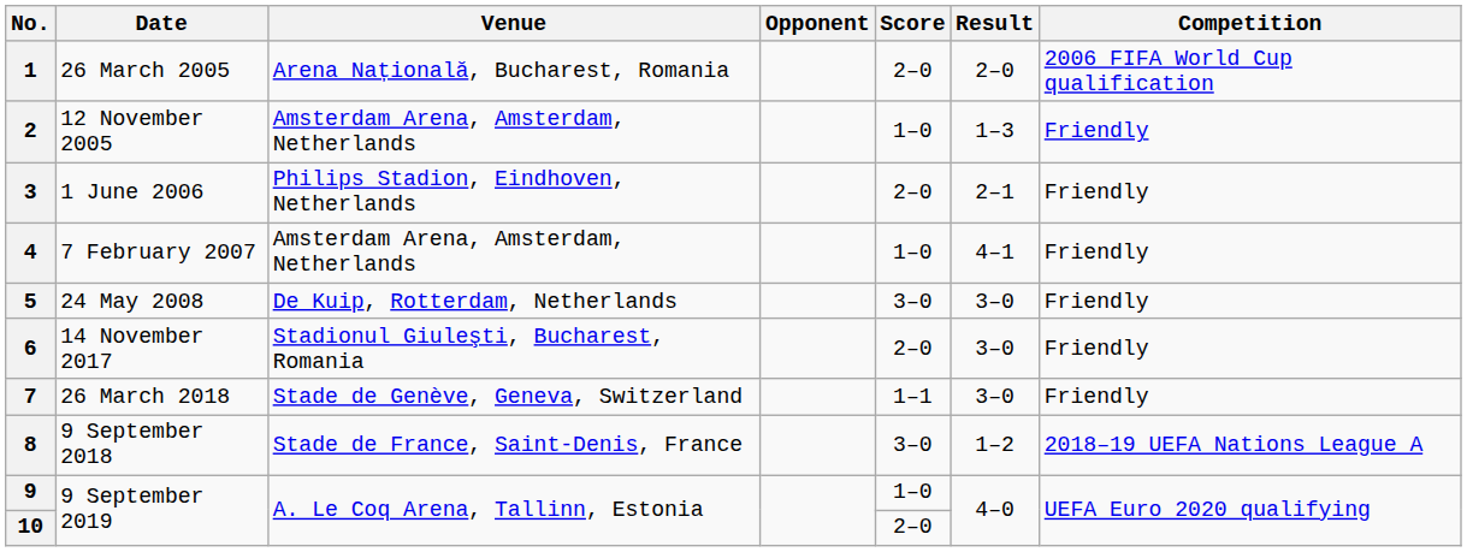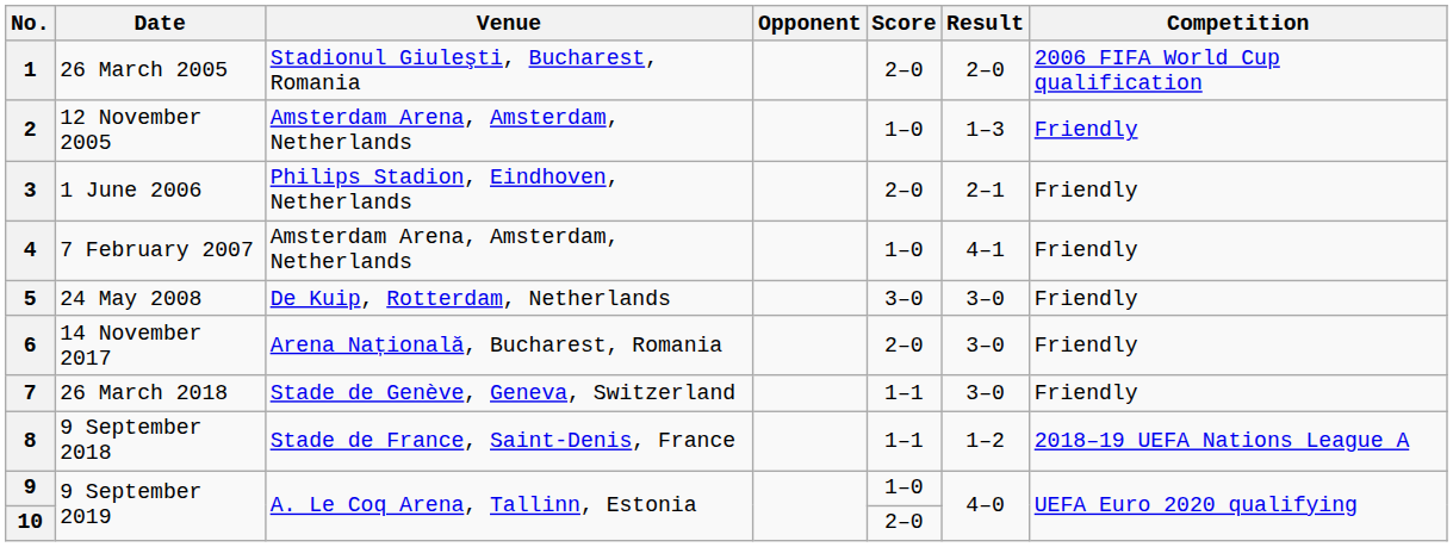1 | Venue: Arena Națională, Bucharest, Romania -> Stadionul Giuleşti, Bucharest, Romania
6 | Venue: Stadionul Giuleşti, Bucharest, Romania -> Arena Națională, Bucharest, Romania
8 | Score: 3–0 -> 1–1
